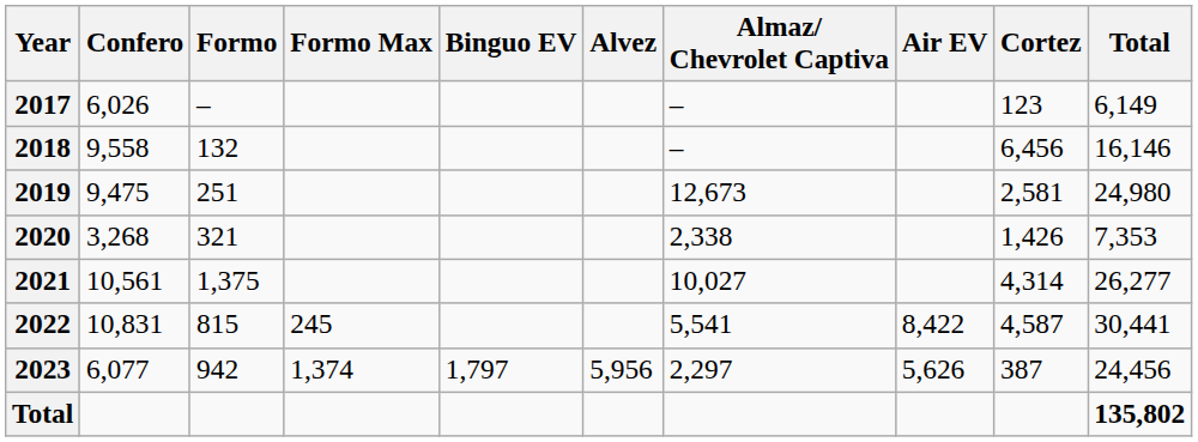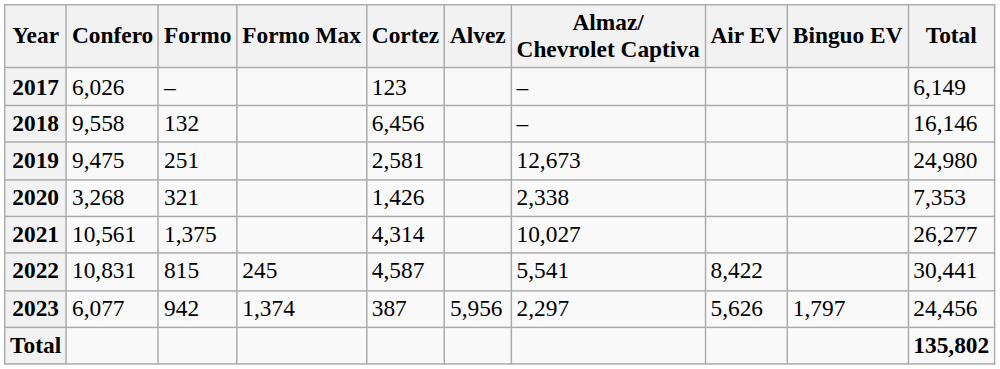columns swapped: Cortez <-> Binguo EV
